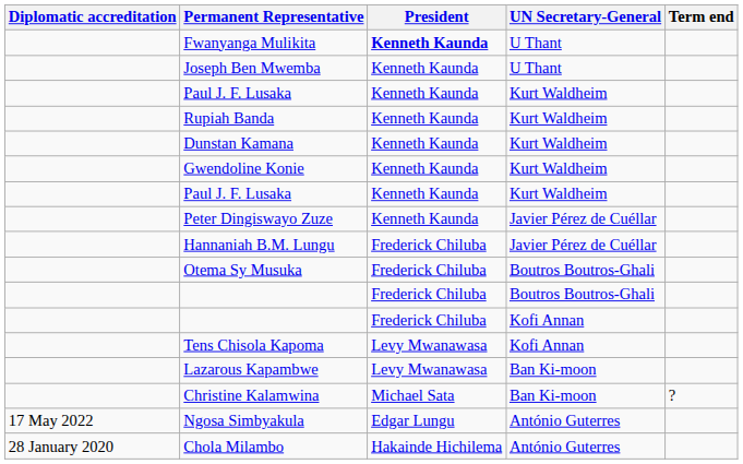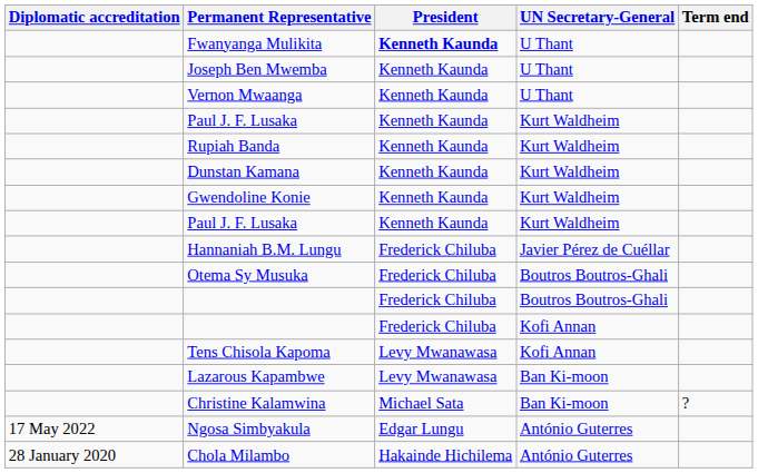+ row: Vernon Mwaanga | Kenneth Kaunda | U Thant
- row: Peter Dingiswayo Zuze | Kenneth Kaunda | Javier Pérez de Cuéllar
